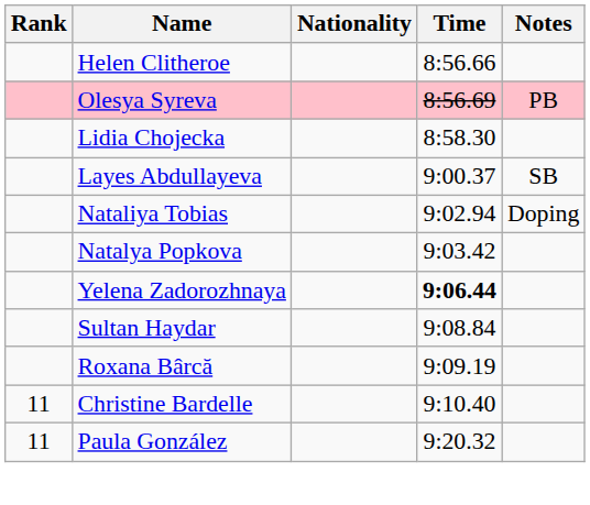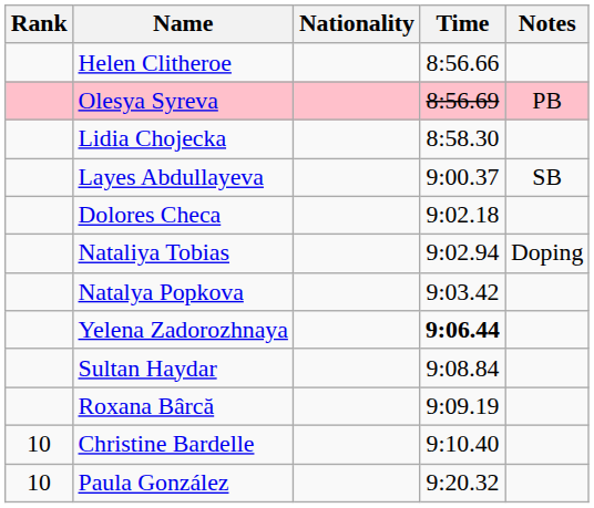+ row: Dolores Checa | 9:02.18
Christine Bardelle | Rank: 11 -> 10
Paula González | Rank: 11 -> 10
